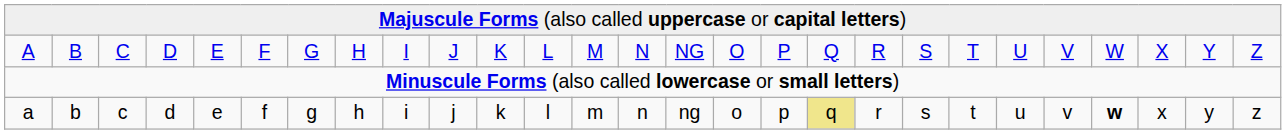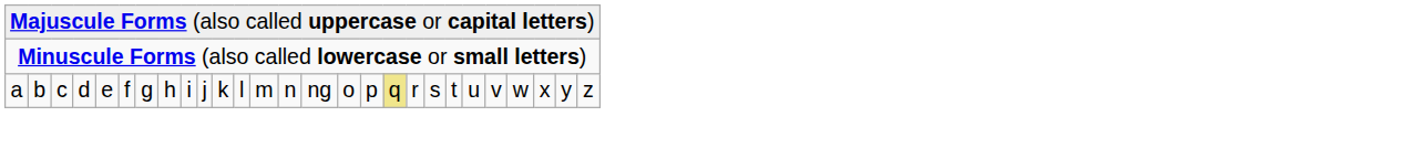- row: A | B | C | D | E | F | G | H | I | J | K | L | M | N | NG | O | P | Q | R | S | T | U | V | W | X | Y | Z
a | column 24: bold -> normal
